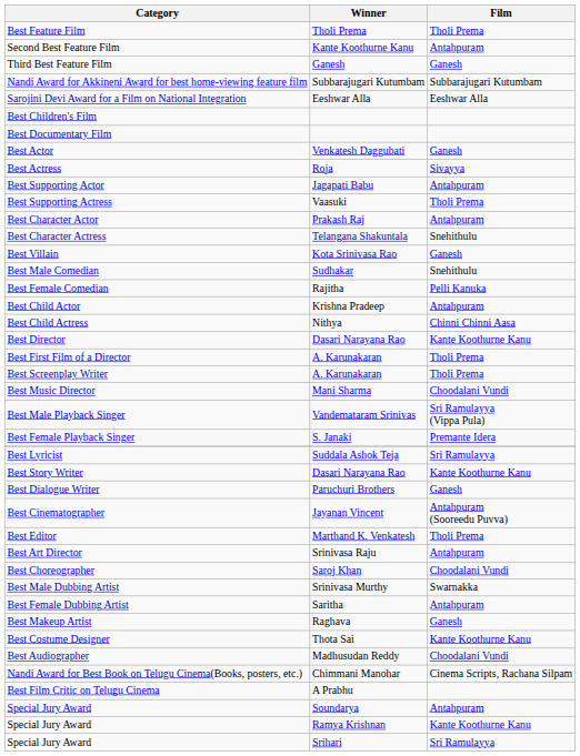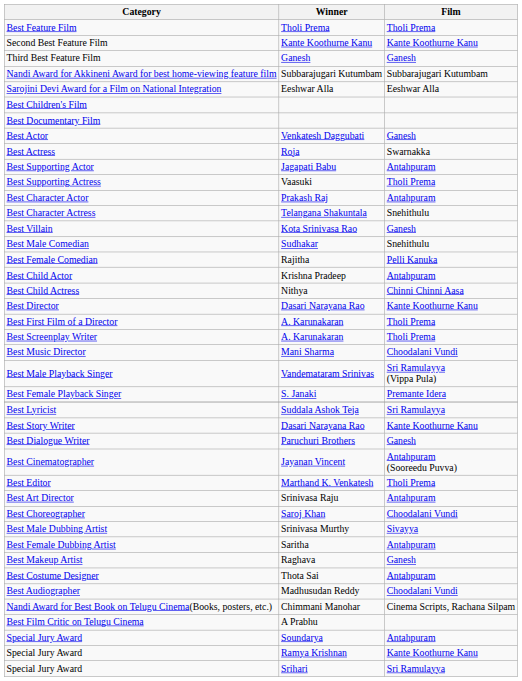Second Best Feature Film | Film: Antahpuram -> Kante Koothurne Kanu
Best Actress | Film: Sivayya -> Swarnakka
Best Male Dubbing Artist | Film: Swarnakka -> Sivayya
Best Costume Designer | Film: Kante Koothurne Kanu -> Antahpuram
